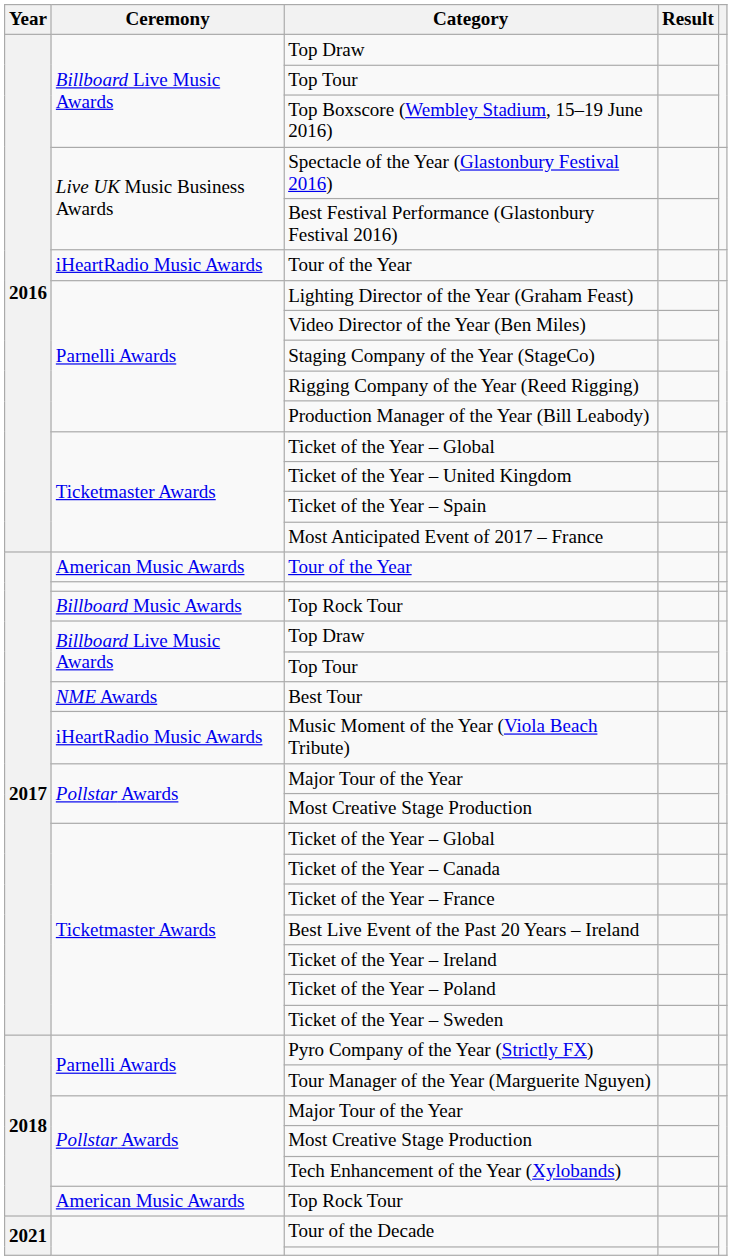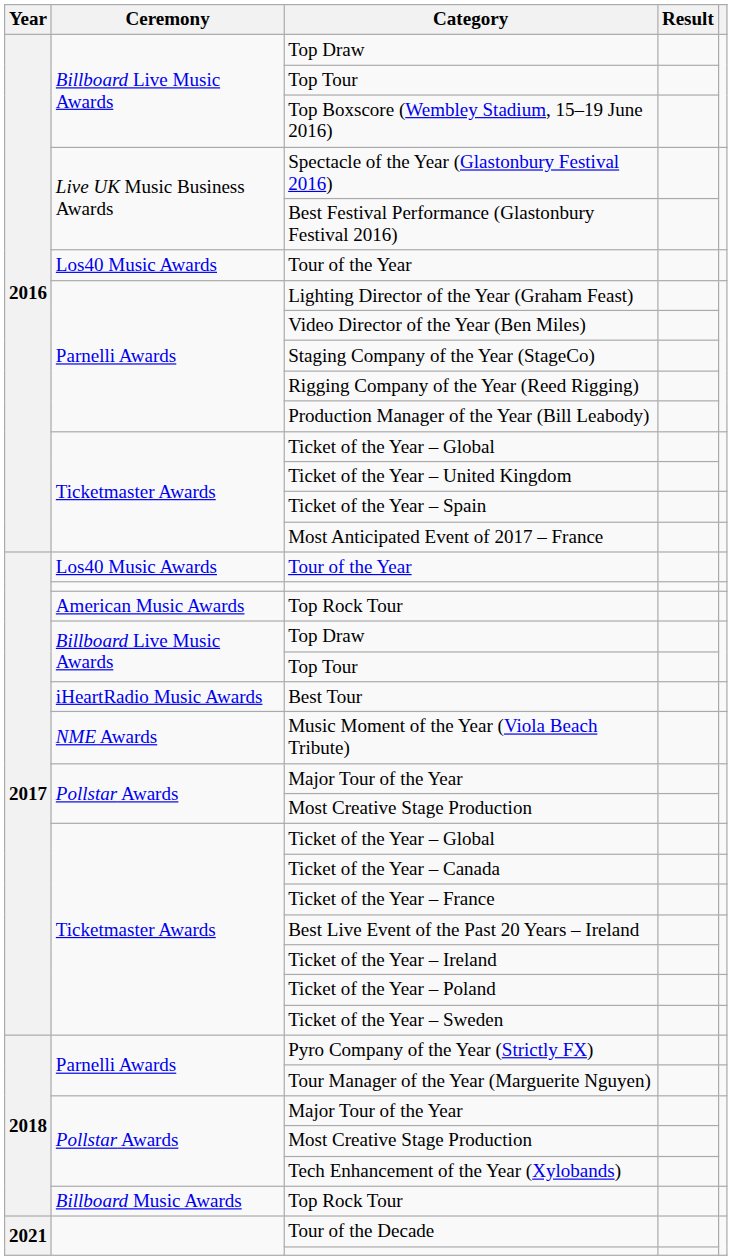2016 / Tour of the Year | Ceremony: iHeartRadio Music Awards -> Los40 Music Awards
2017 / Tour of the Year | Ceremony: American Music Awards -> Los40 Music Awards
2017 / Top Rock Tour | Ceremony: Billboard Music Awards -> American Music Awards
Best Tour | Ceremony: NME Awards -> iHeartRadio Music Awards
Music Moment of the Year (Viola Beach Tribute) | Ceremony: iHeartRadio Music Awards -> NME Awards
2018 / Top Rock Tour | Ceremony: American Music Awards -> Billboard Music Awards
